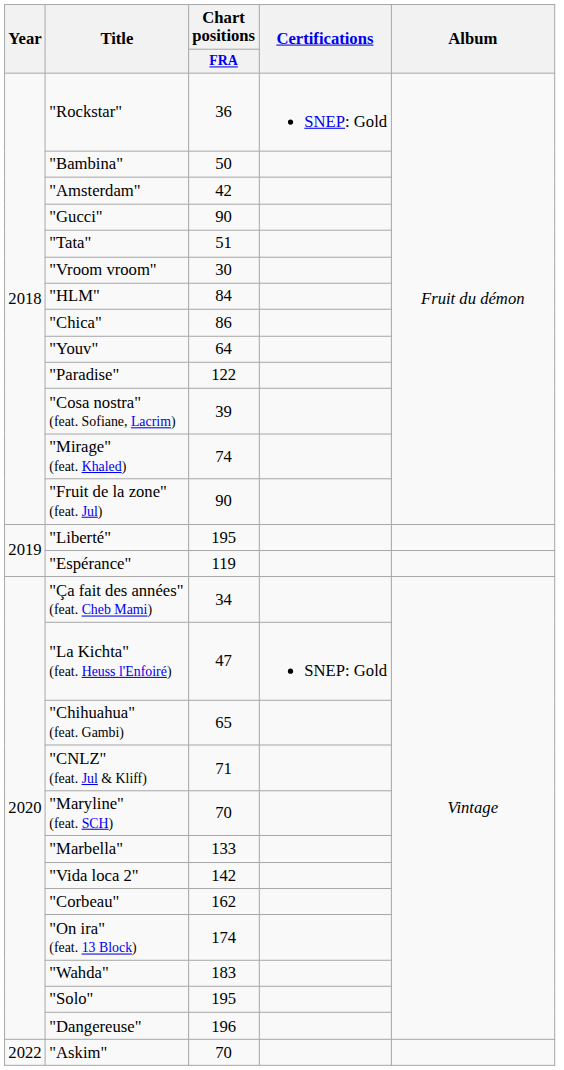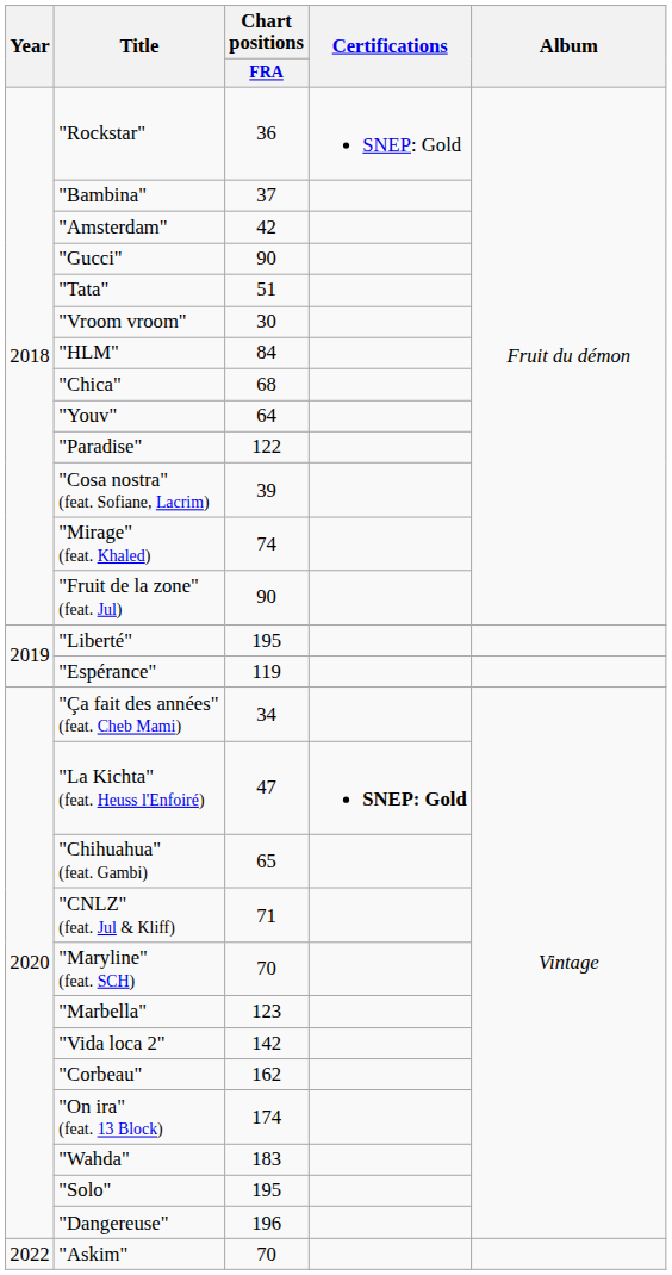"Bambina" | Chart positions / FRA: 50 -> 37
"Chica" | Chart positions / FRA: 86 -> 68
"La Kichta" (feat. Heuss l'Enfoiré) | Certifications: normal -> bold
"Marbella" | Chart positions / FRA: 133 -> 123
